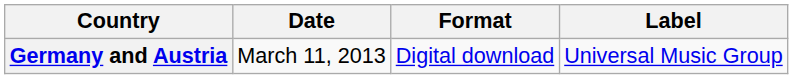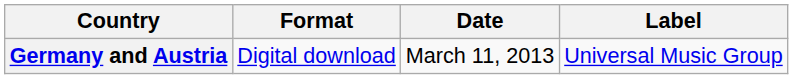columns swapped: Date <-> Format
